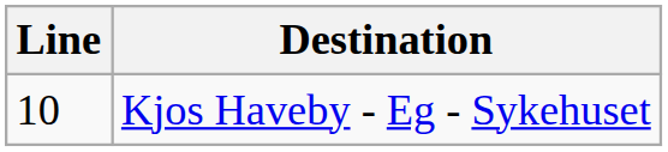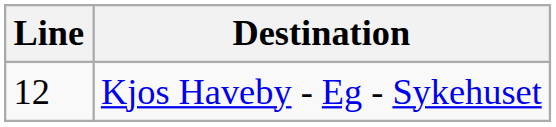Kjos Haveby - Eg - Sykehuset | Line: 10 -> 12
